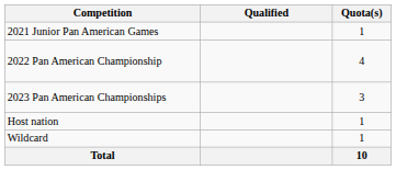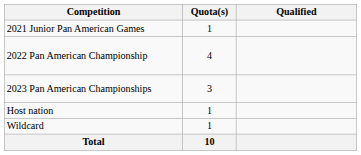columns swapped: Quota(s) <-> Qualified
